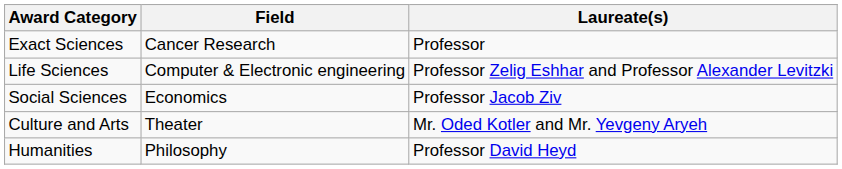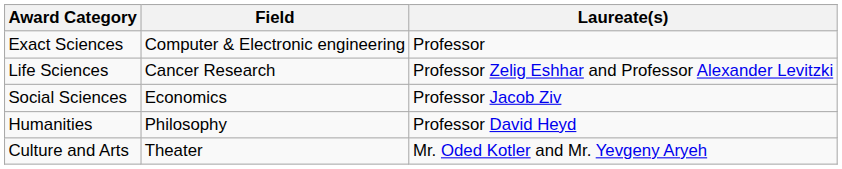Exact Sciences | Field: Cancer Research -> Computer & Electronic engineering
Life Sciences | Field: Computer & Electronic engineering -> Cancer Research
rows swapped: Humanities <-> Culture and Arts
